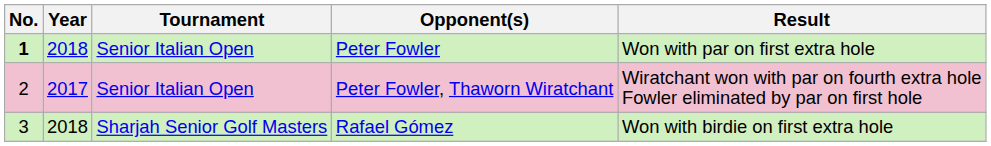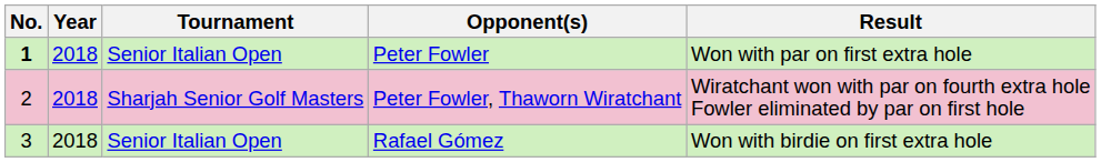Peter Fowler, Thaworn Wiratchant | Year: 2017 -> 2018
Peter Fowler, Thaworn Wiratchant | Tournament: Senior Italian Open -> Sharjah Senior Golf Masters
Rafael Gómez | Tournament: Sharjah Senior Golf Masters -> Senior Italian Open
